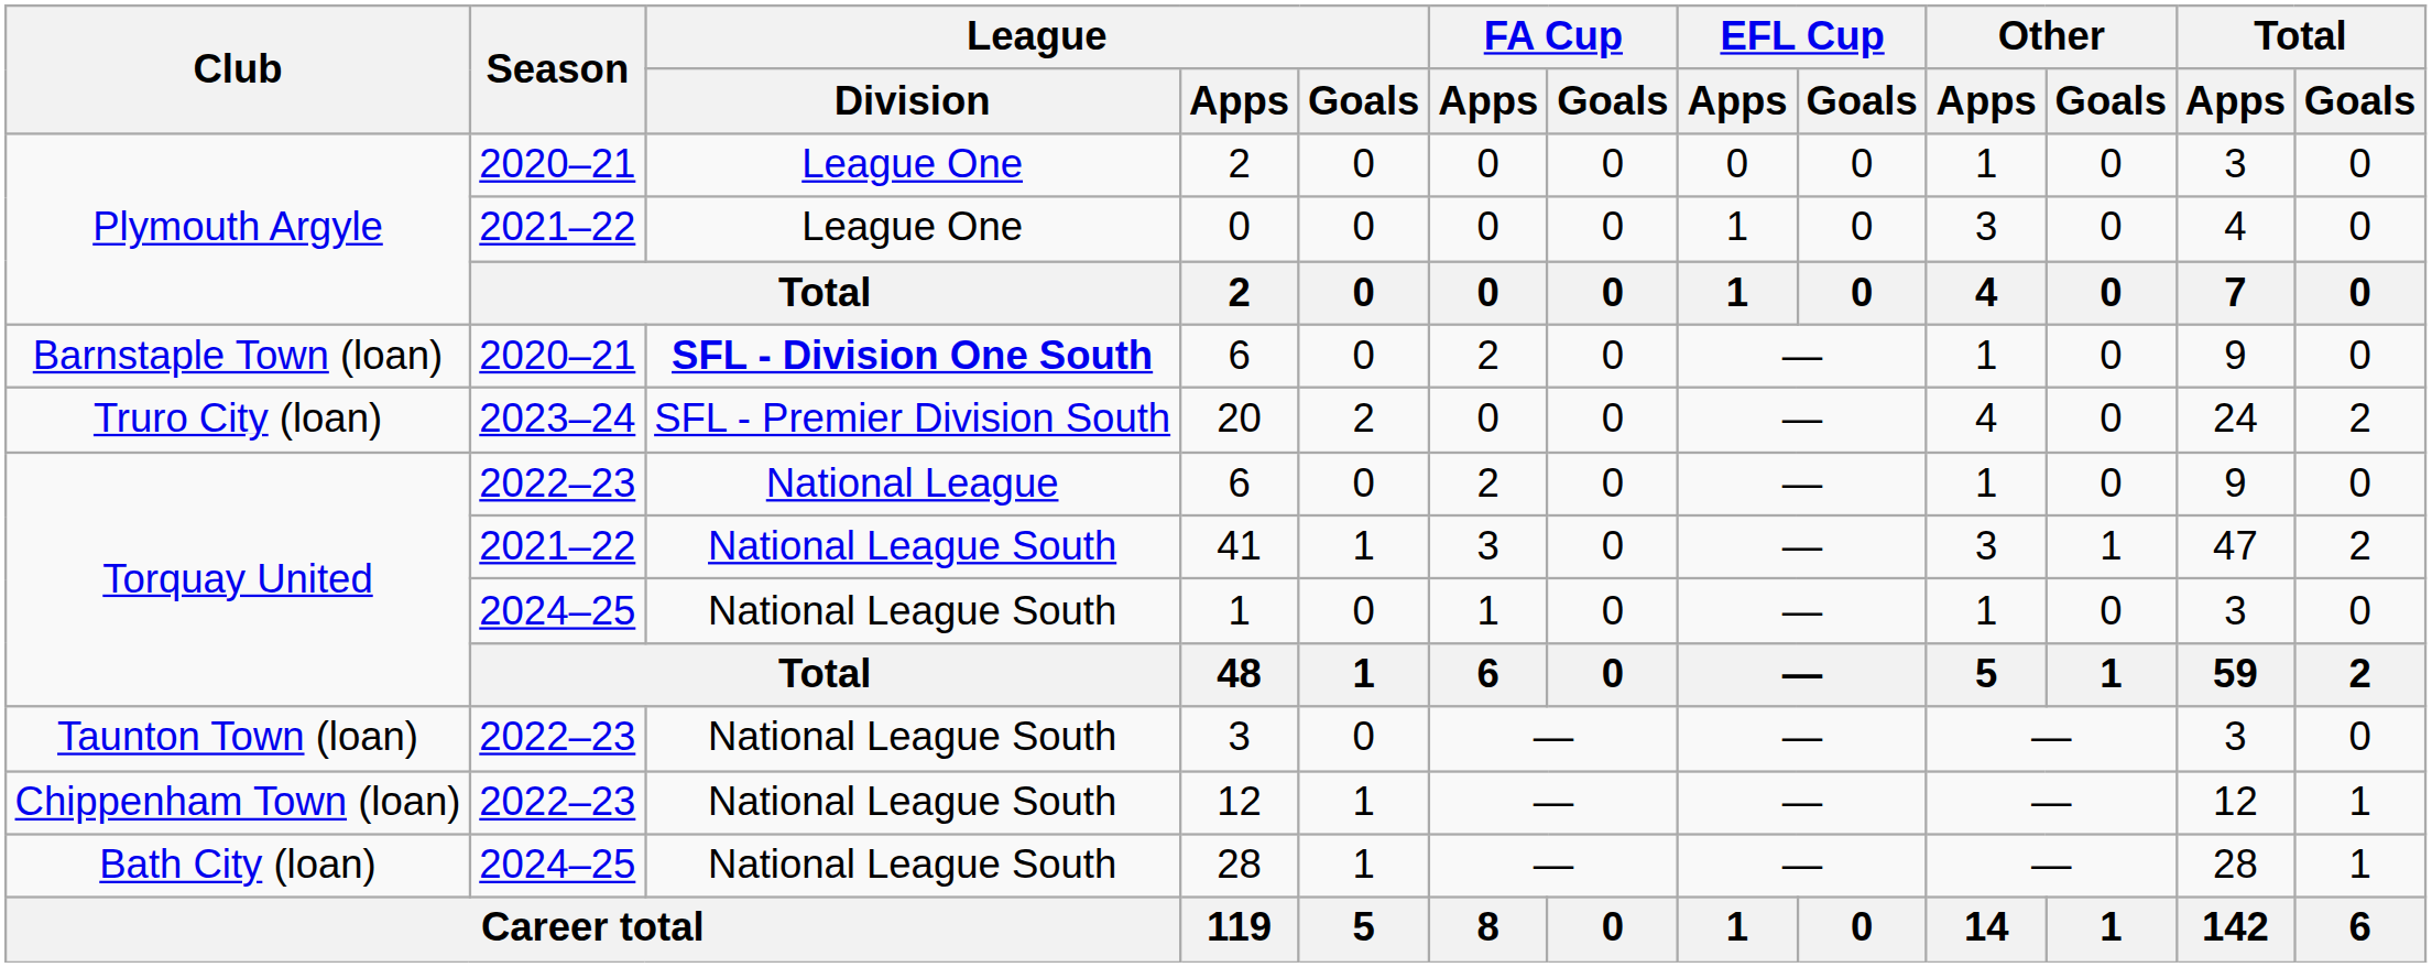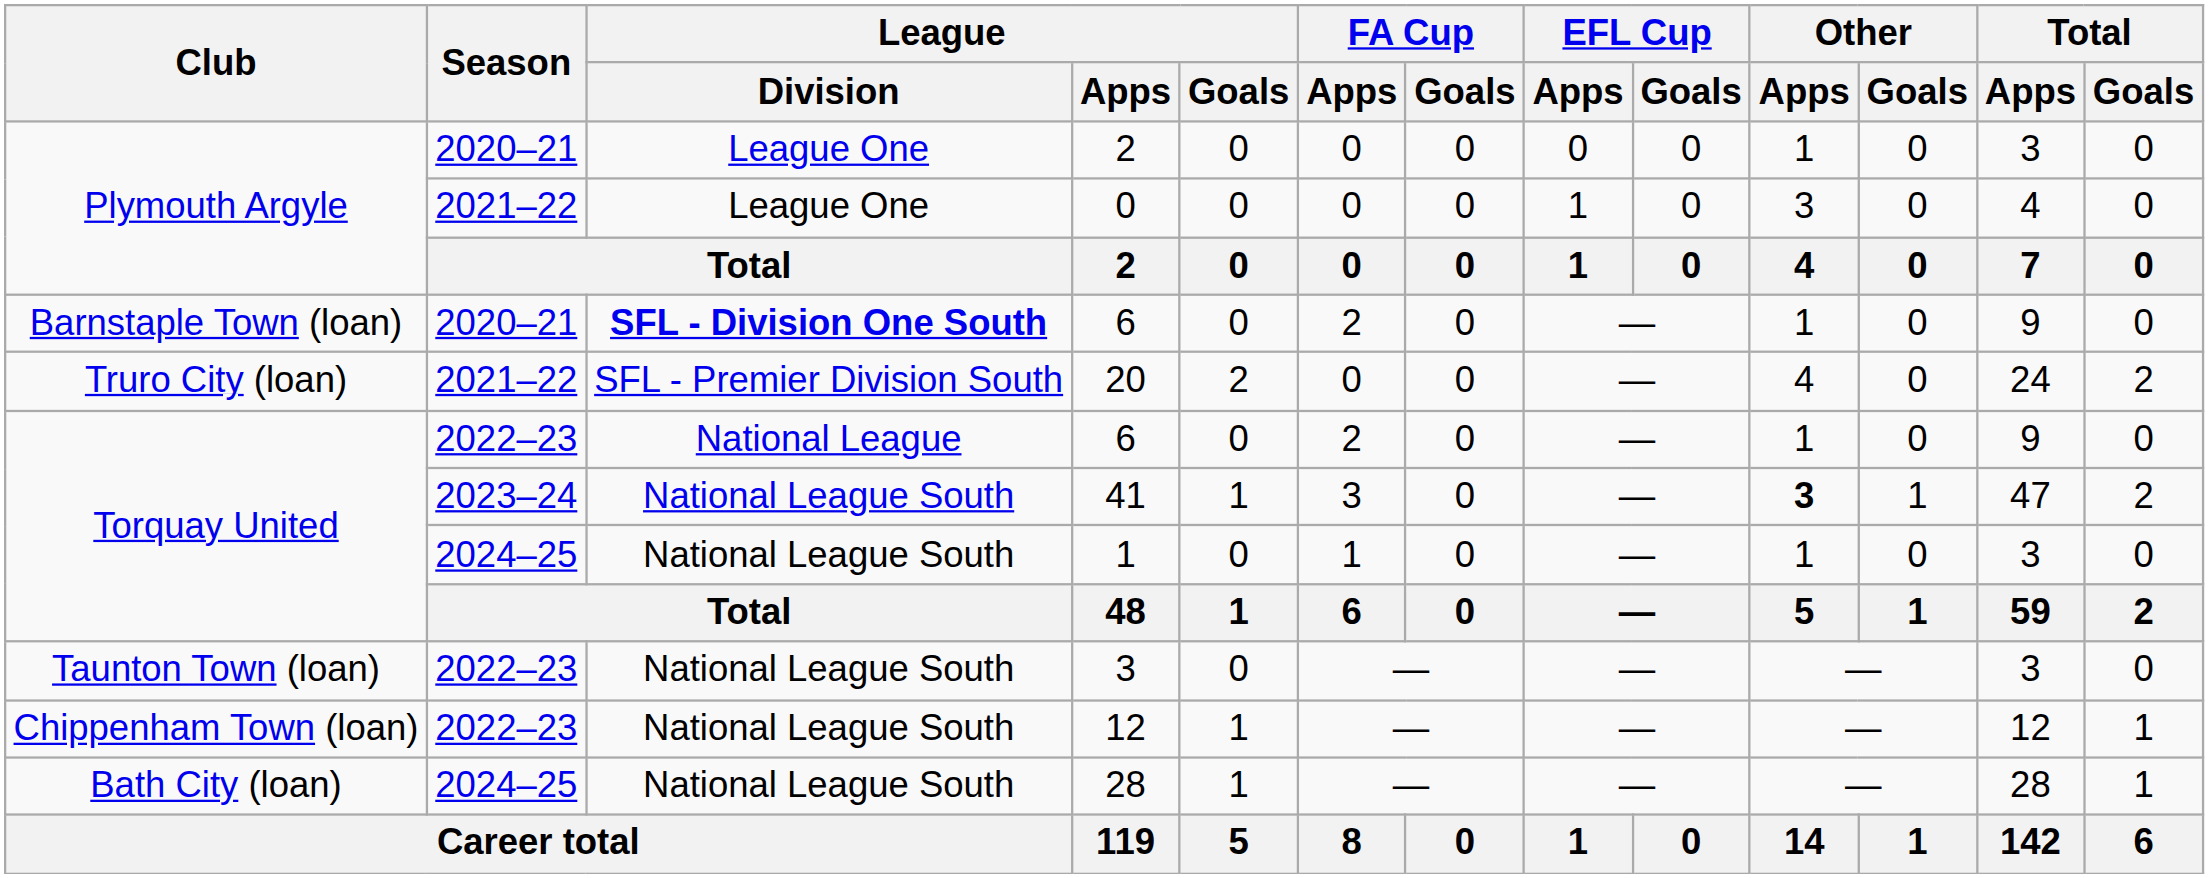20 | Season: 2023–24 -> 2021–22
41 | Season: 2021–22 -> 2023–24
41 | Other / Apps: normal -> bold
